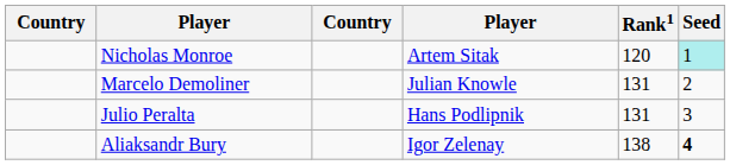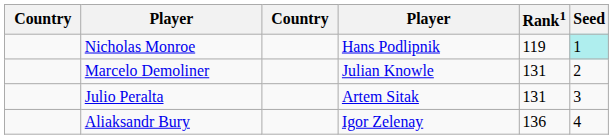Nicholas Monroe | column 4: Artem Sitak -> Hans Podlipnik
Nicholas Monroe | Rank1: 120 -> 119
Julio Peralta | column 4: Hans Podlipnik -> Artem Sitak
Aliaksandr Bury | Rank1: 138 -> 136
Aliaksandr Bury | Seed: bold -> normal
